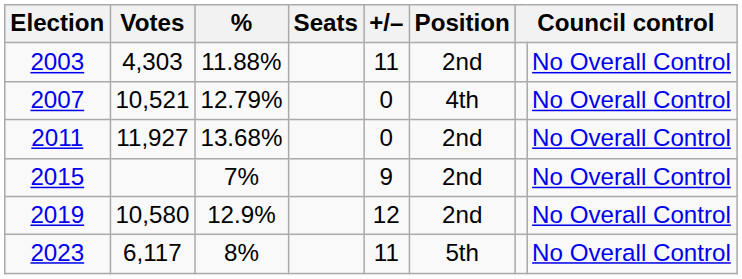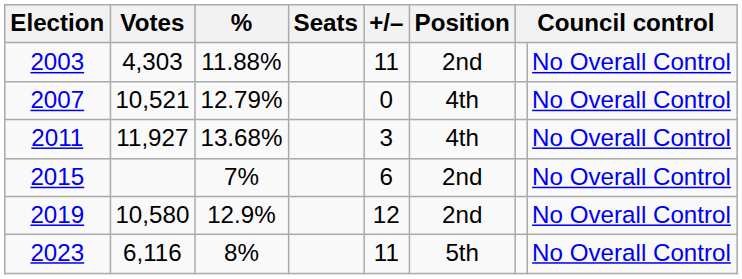2011 | +/–: 0 -> 3
2011 | Position: 2nd -> 4th
2015 | +/–: 9 -> 6
2023 | Votes: 6,117 -> 6,116
